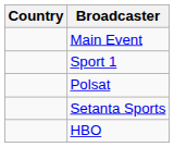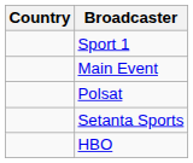rows swapped: Main Event <-> Sport 1
